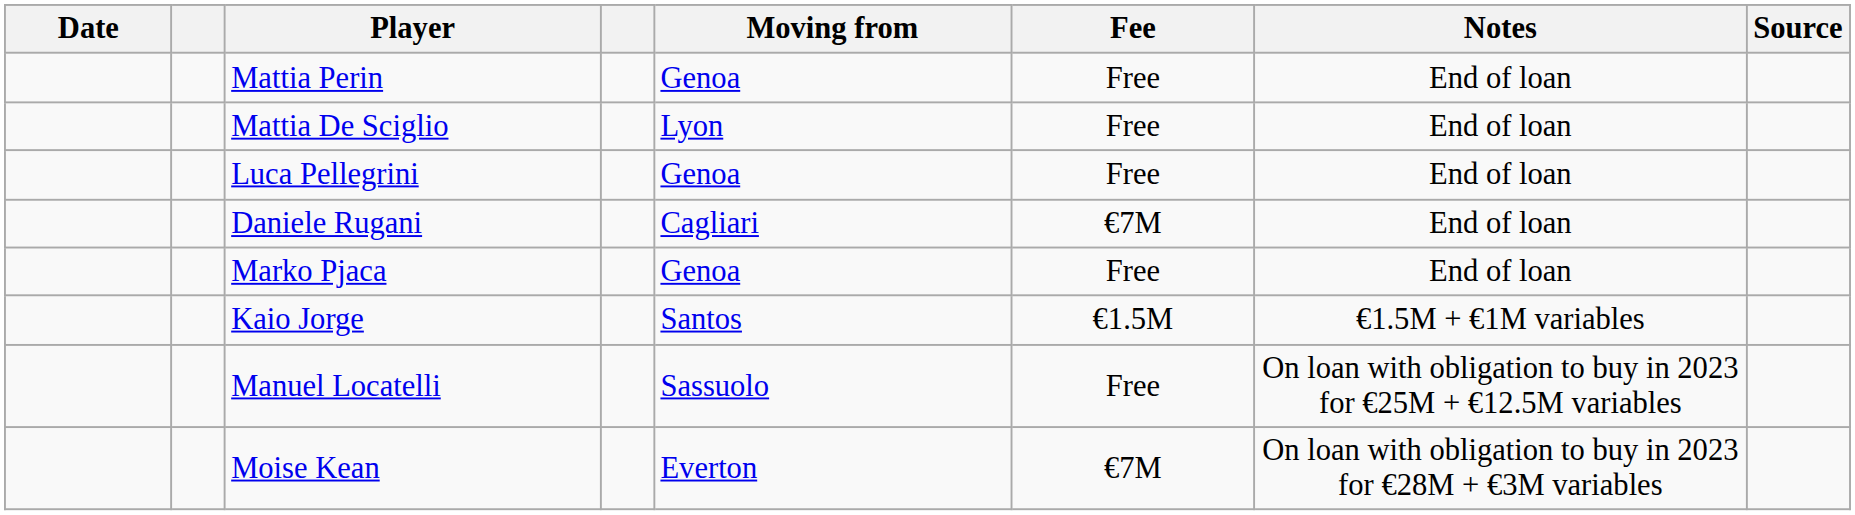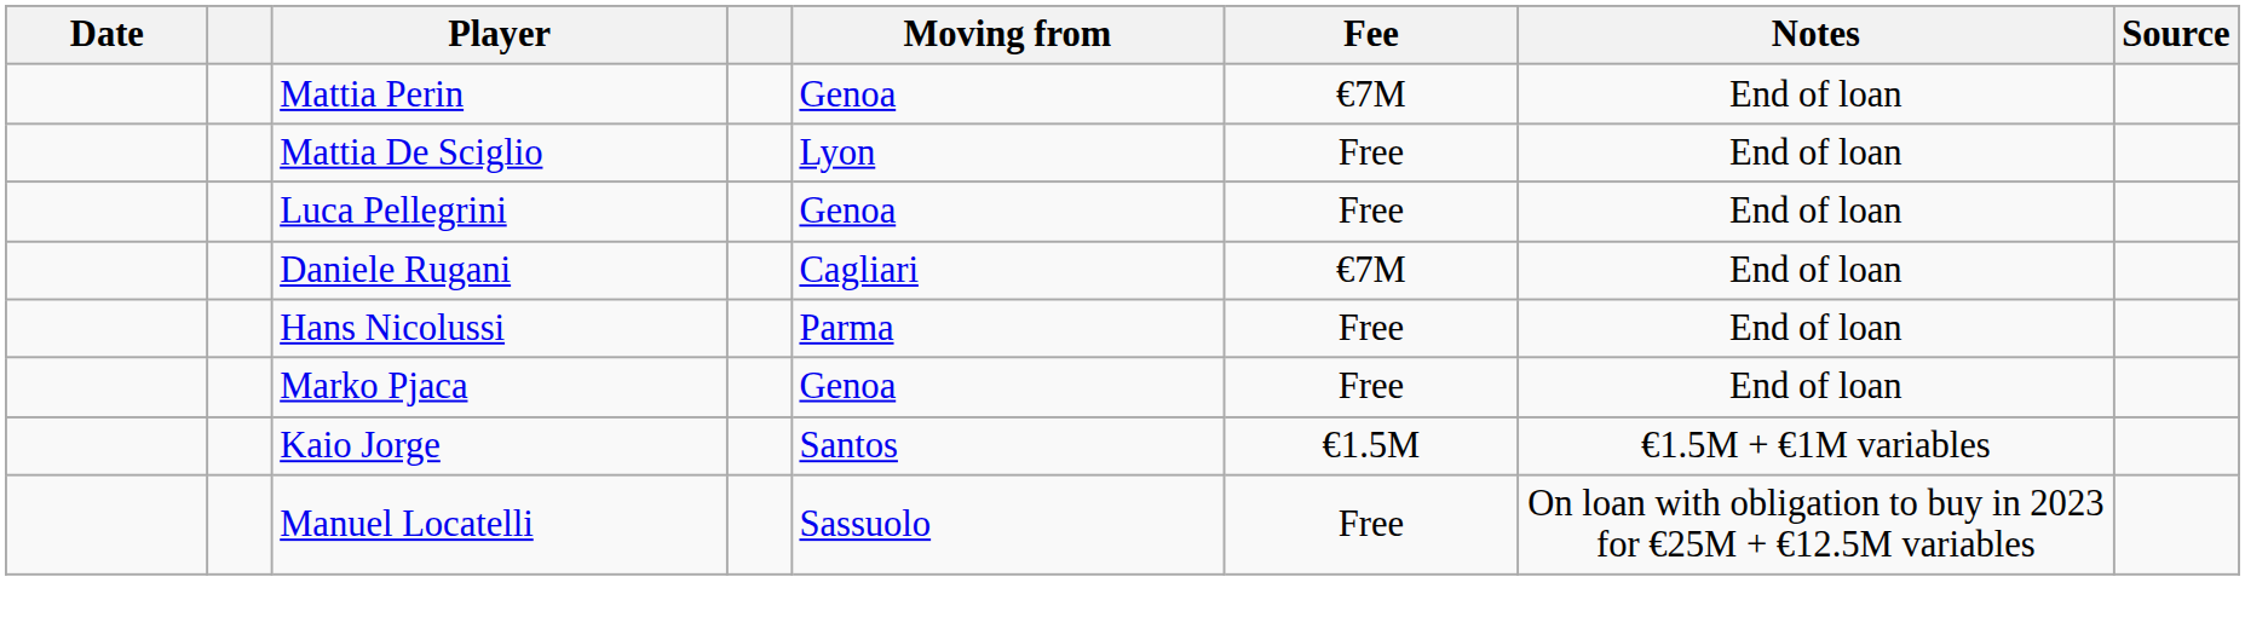Mattia Perin | Fee: Free -> €7M
+ row: Hans Nicolussi | Parma | Free | End of loan
- row: Moise Kean | Everton | €7M | On loan with obligation to buy in 2023 for €28M + €3M variables
